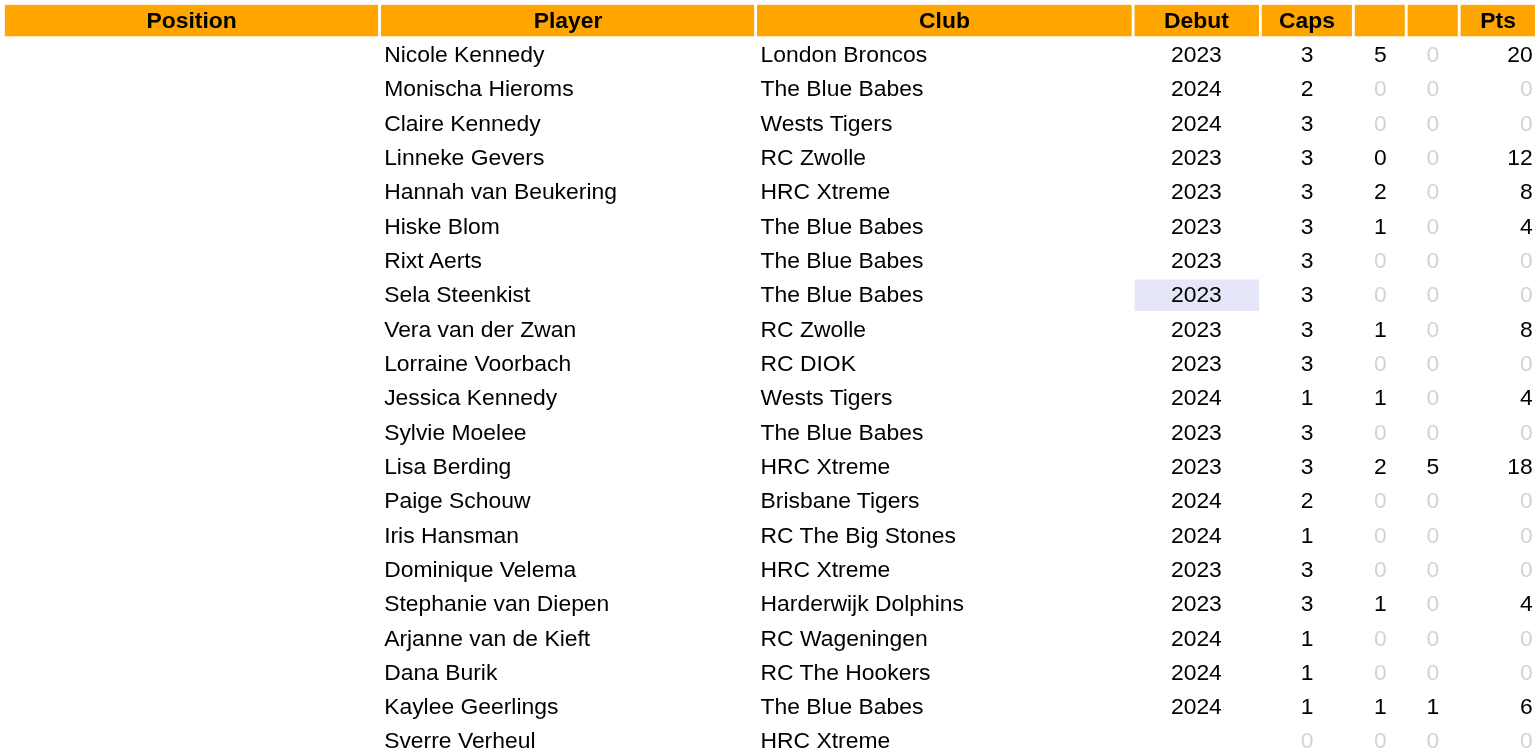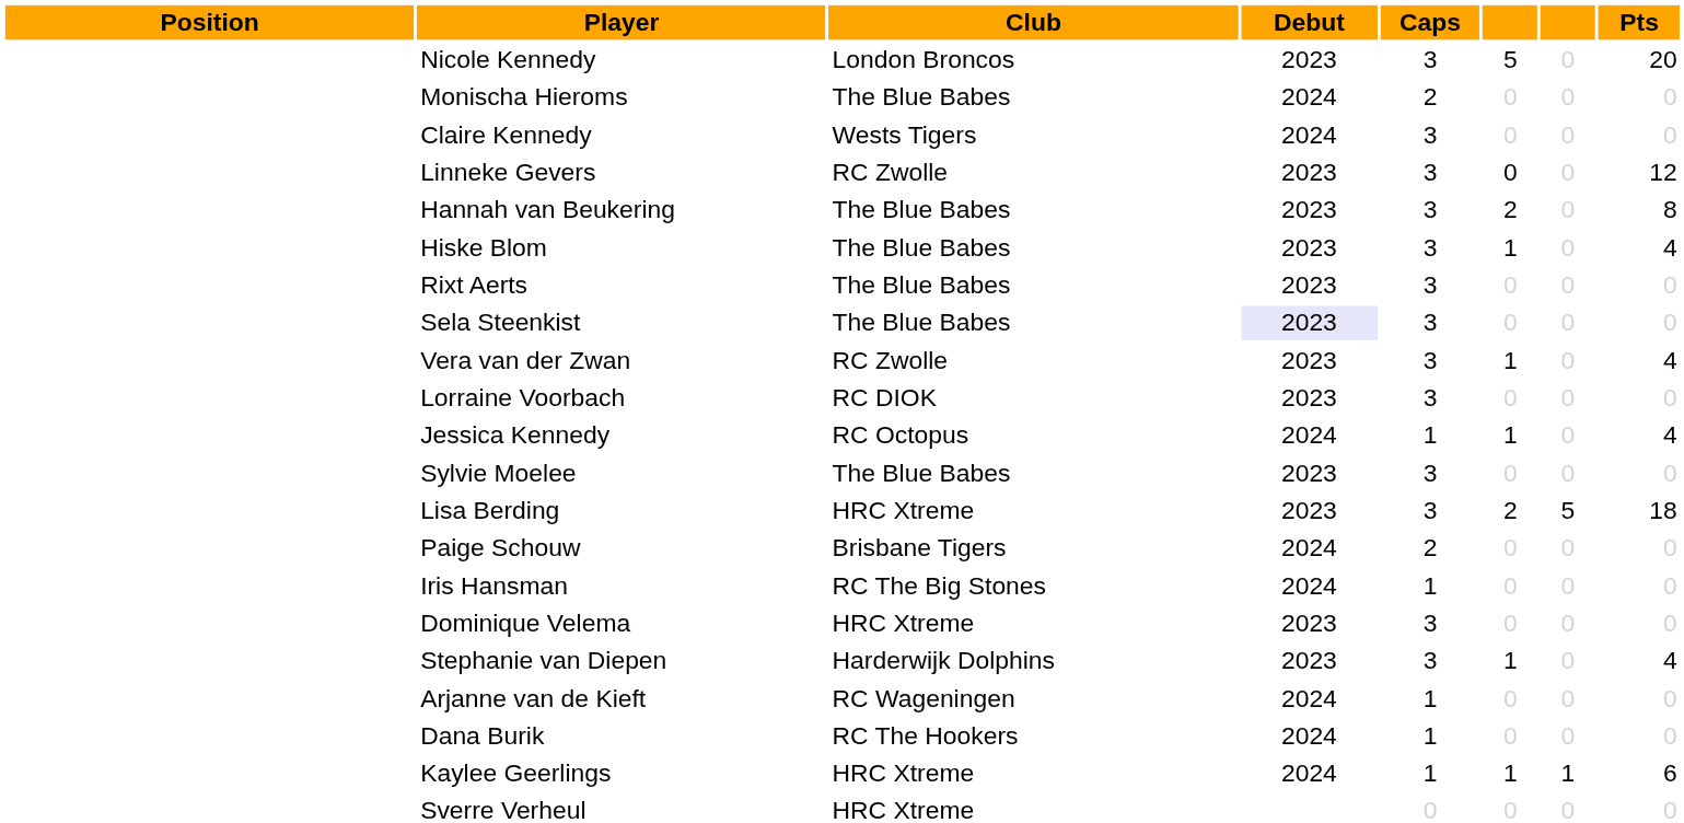Hannah van Beukering | Club: HRC Xtreme -> The Blue Babes
Vera van der Zwan | Pts: 8 -> 4
Jessica Kennedy | Club: Wests Tigers -> RC Octopus
Kaylee Geerlings | Club: The Blue Babes -> HRC Xtreme
